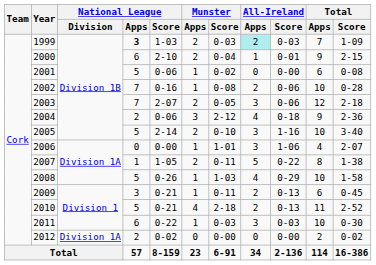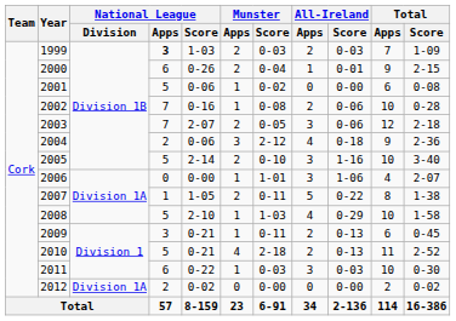1999 | All-Ireland / Apps: paleturquoise background -> no background
2000 | National League / Score: 2-10 -> 0-26
2008 | National League / Score: 0-26 -> 2-10
